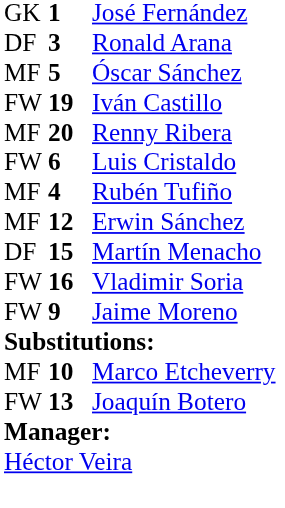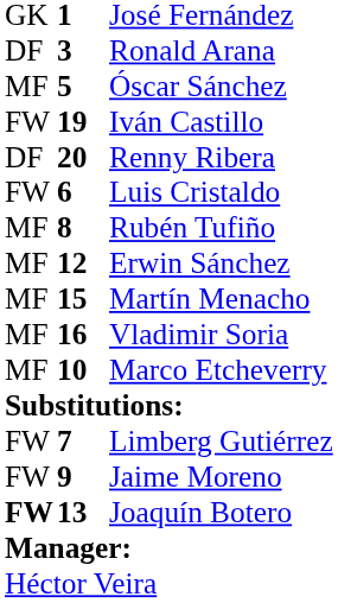Renny Ribera | column 1: MF -> DF
Rubén Tufiño | column 2: 4 -> 8
Martín Menacho | column 1: DF -> MF
Vladimir Soria | column 1: FW -> MF
rows swapped: Jaime Moreno <-> Marco Etcheverry
+ row: FW | 7 | Limberg Gutiérrez
Joaquín Botero | column 1: normal -> bold
